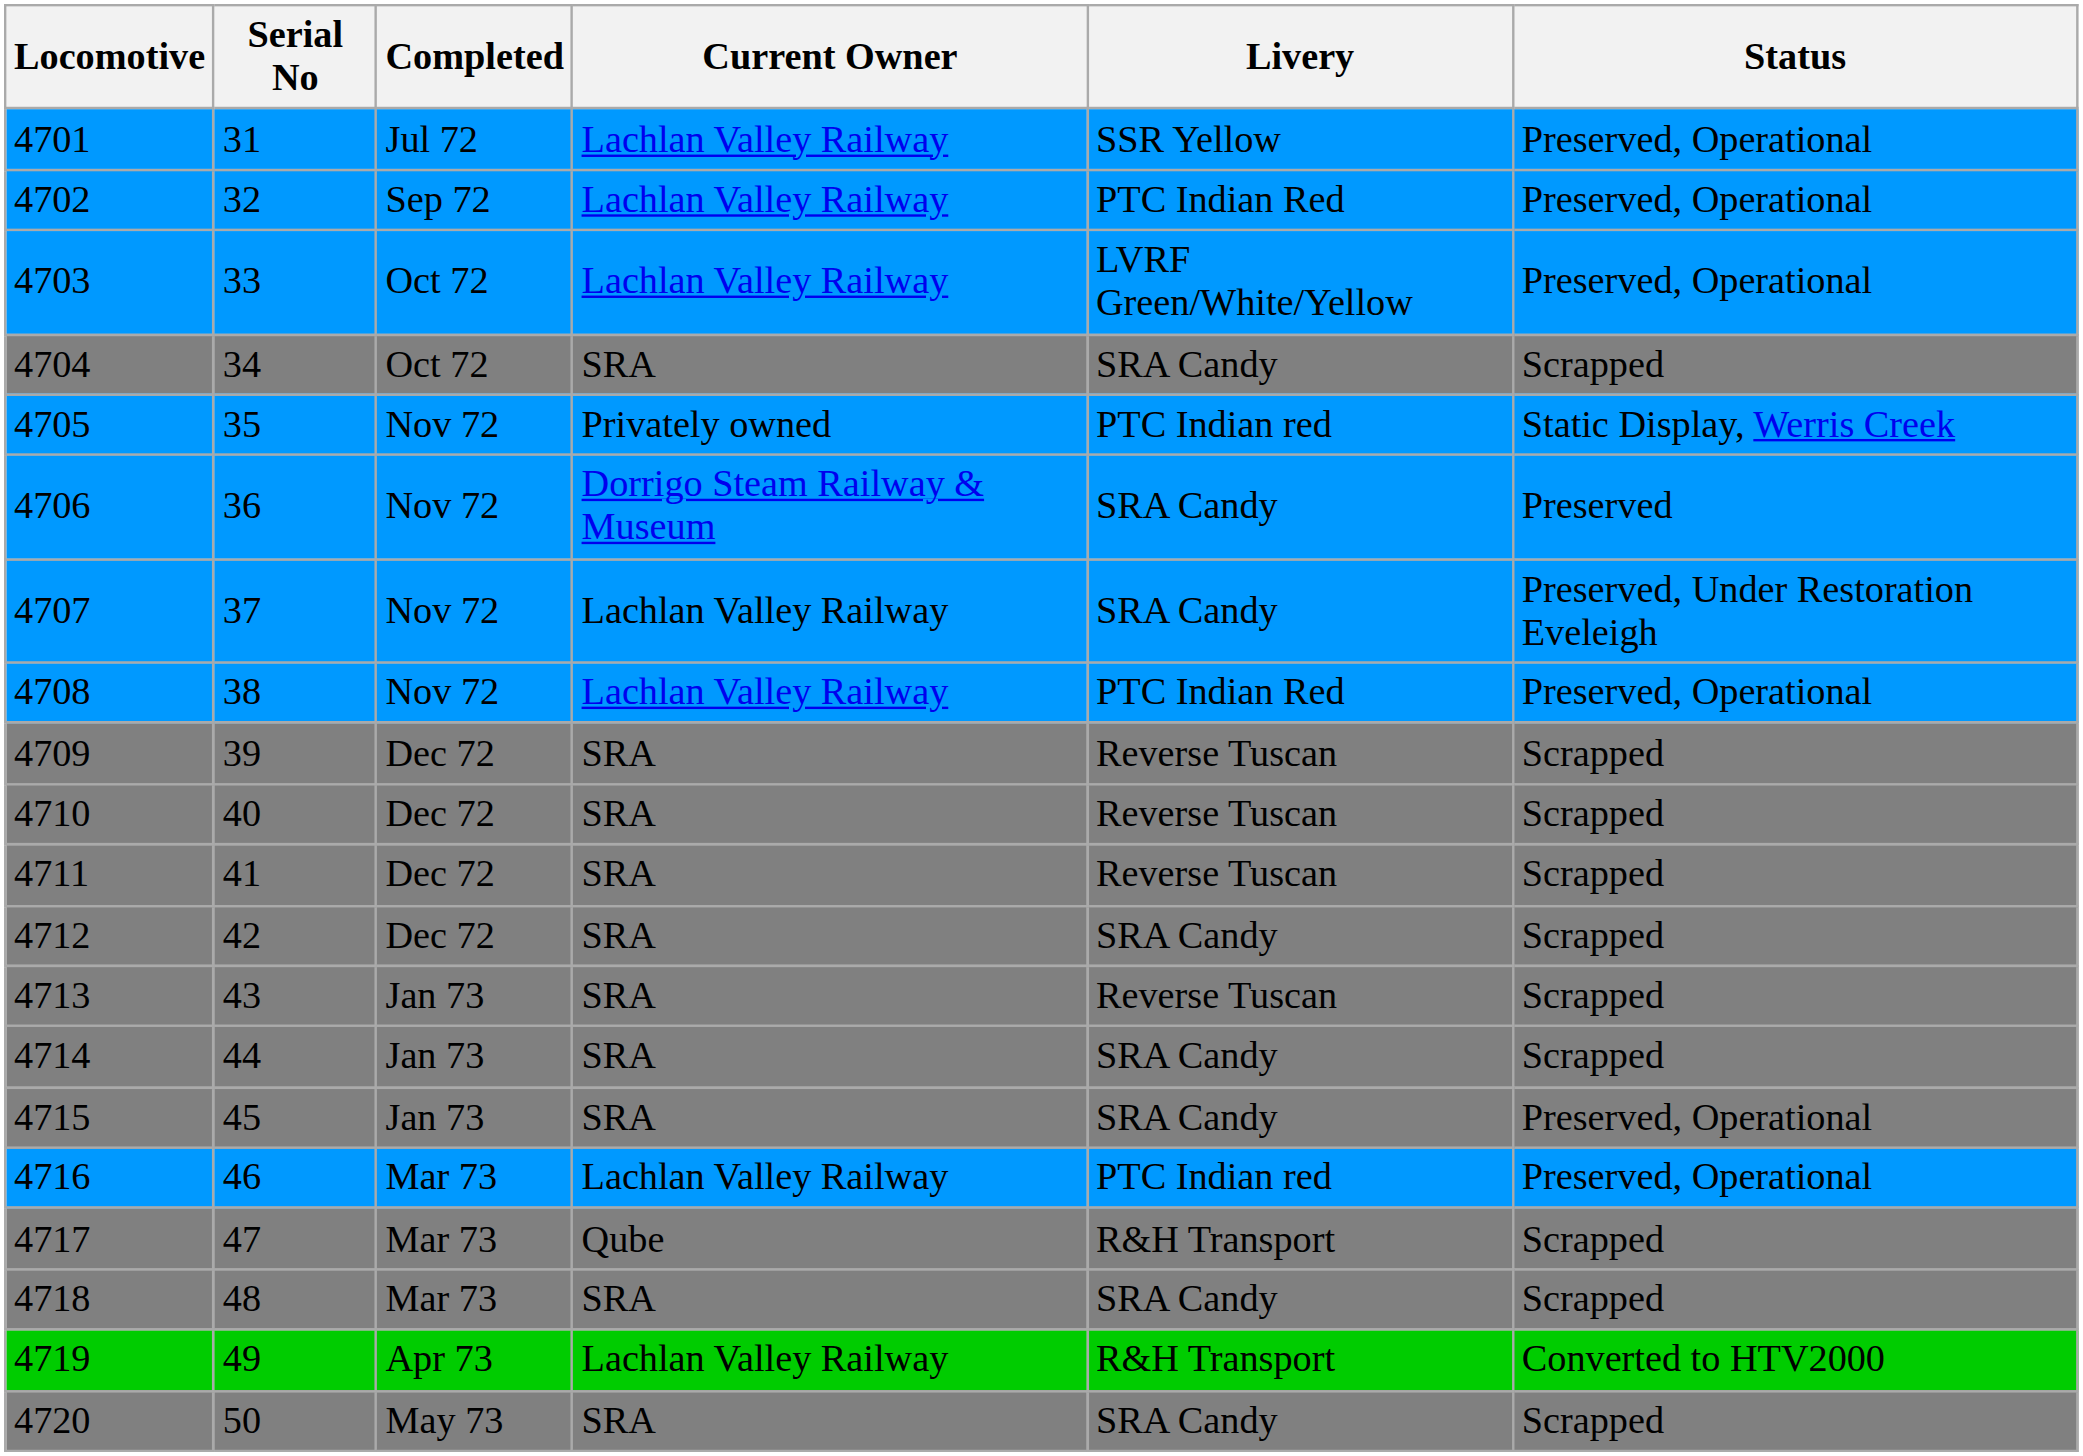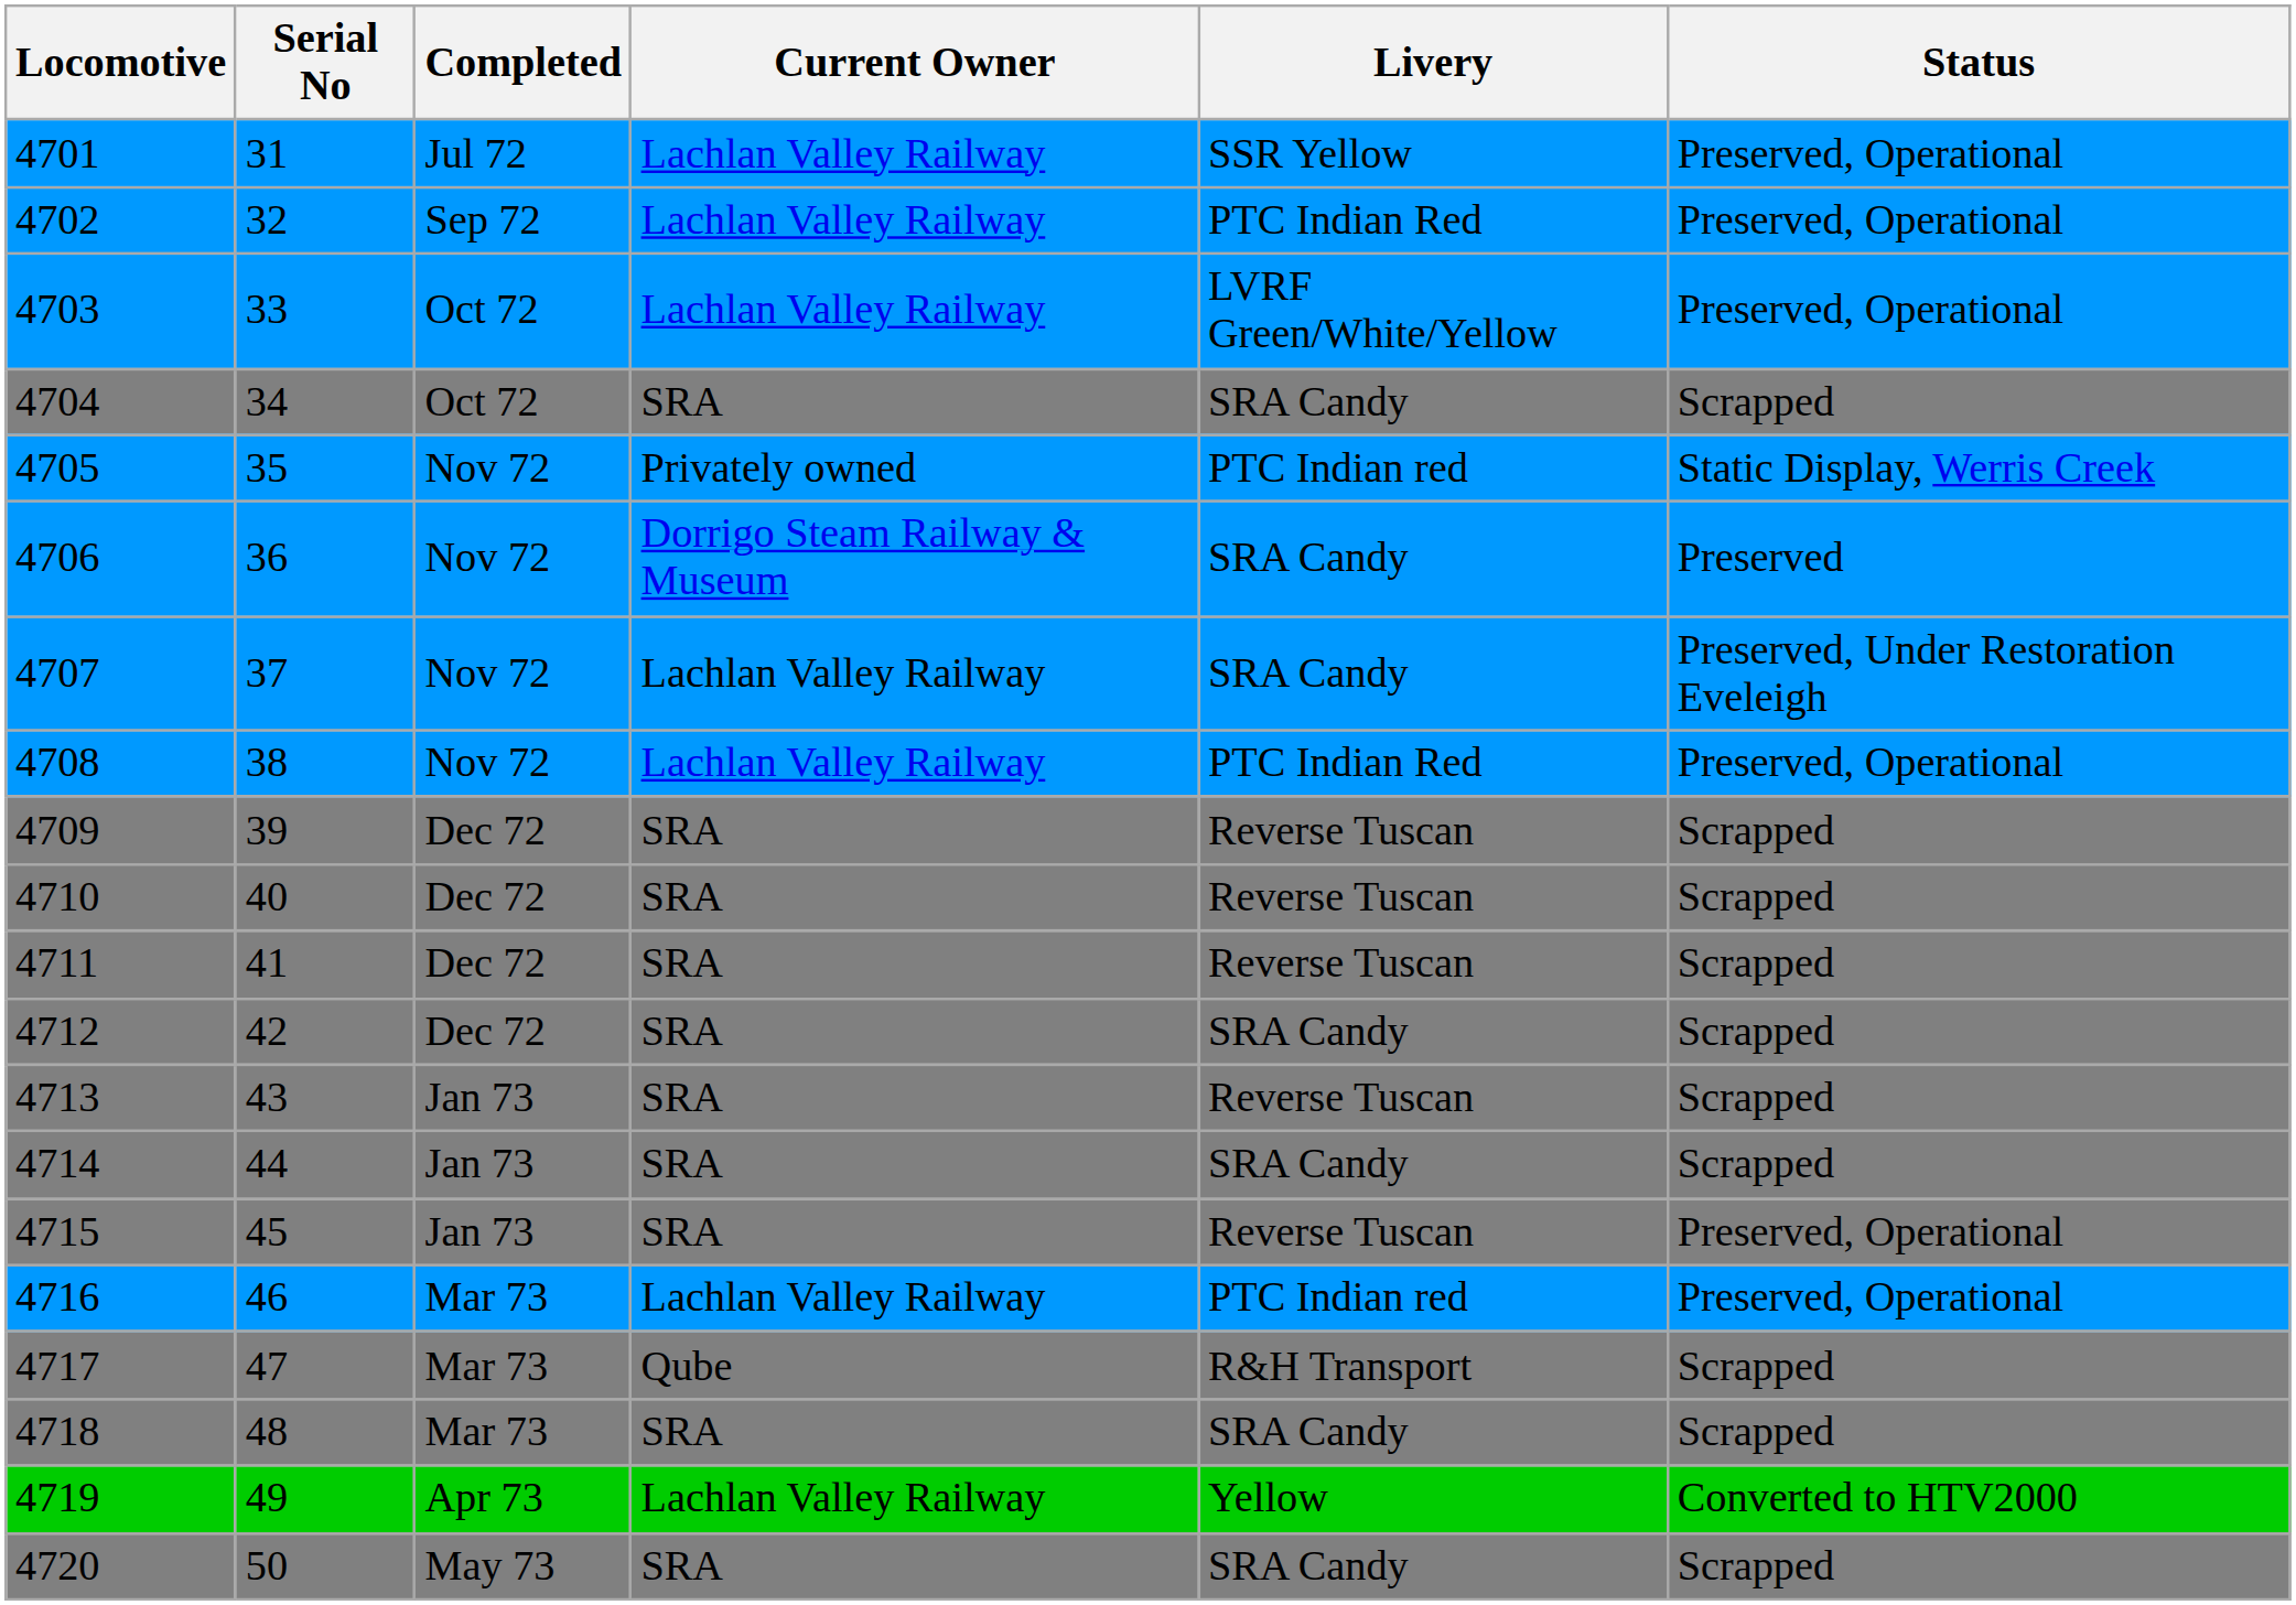4715 | Livery: SRA Candy -> Reverse Tuscan
4719 | Livery: R&H Transport -> Yellow
